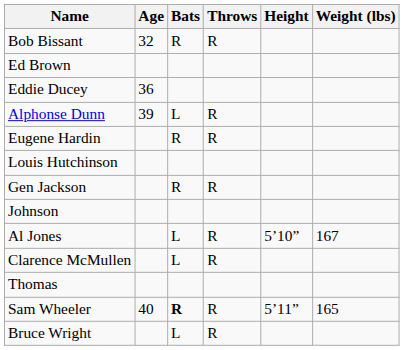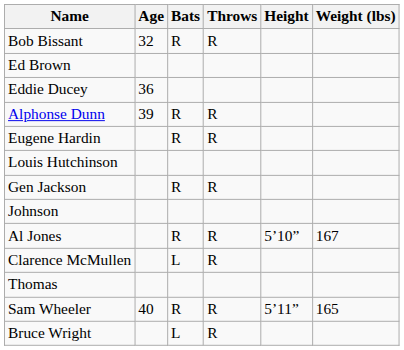Alphonse Dunn | Bats: L -> R
Al Jones | Bats: L -> R
Sam Wheeler | Bats: bold -> normal
